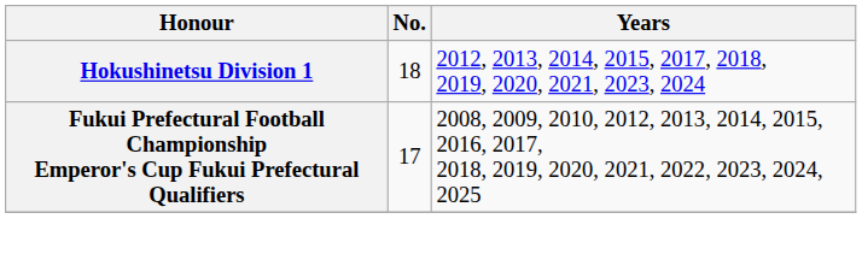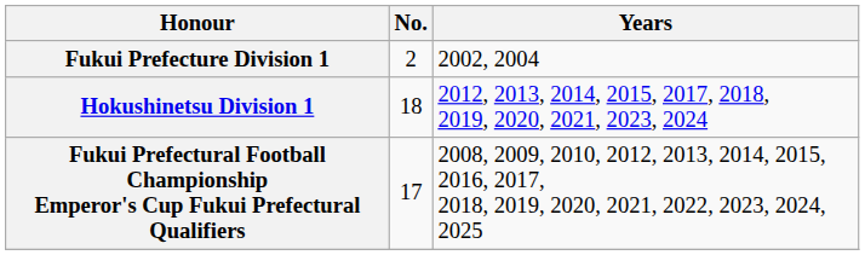+ row: Fukui Prefecture Division 1 | 2 | 2002, 2004
